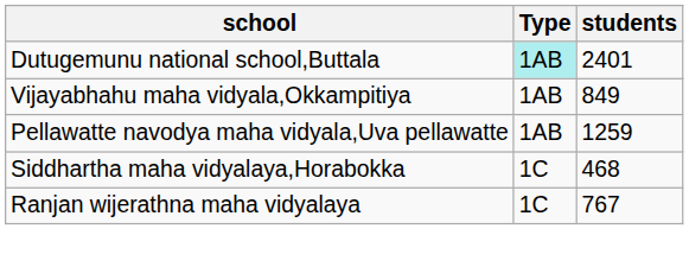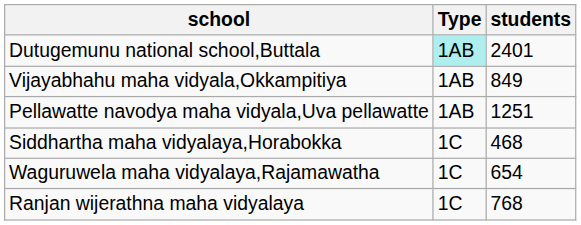Pellawatte navodya maha vidyala,Uva pellawatte | students: 1259 -> 1251
+ row: Waguruwela maha vidyalaya,Rajamawatha | 1C | 654
Ranjan wijerathna maha vidyalaya | students: 767 -> 768
